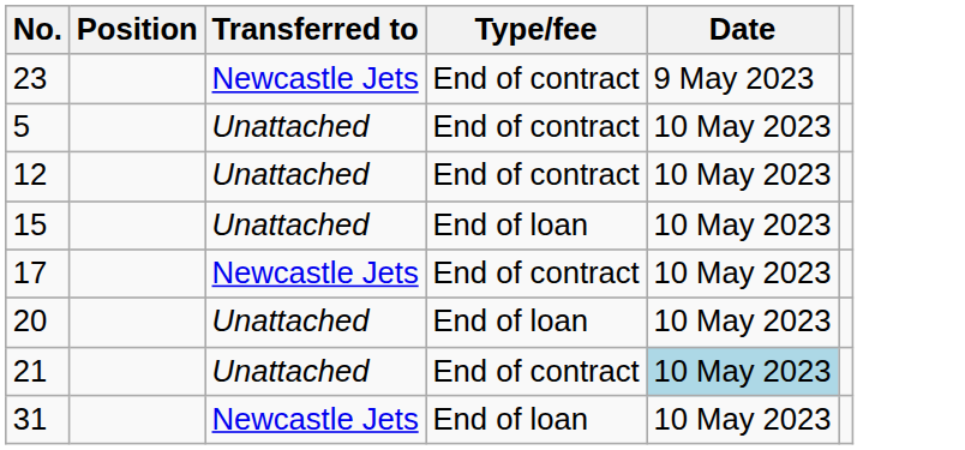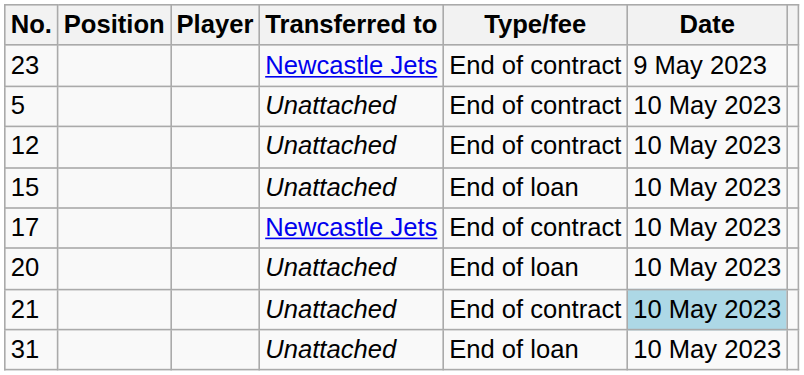+ column: Player
31 | Transferred to: Newcastle Jets -> Unattached
